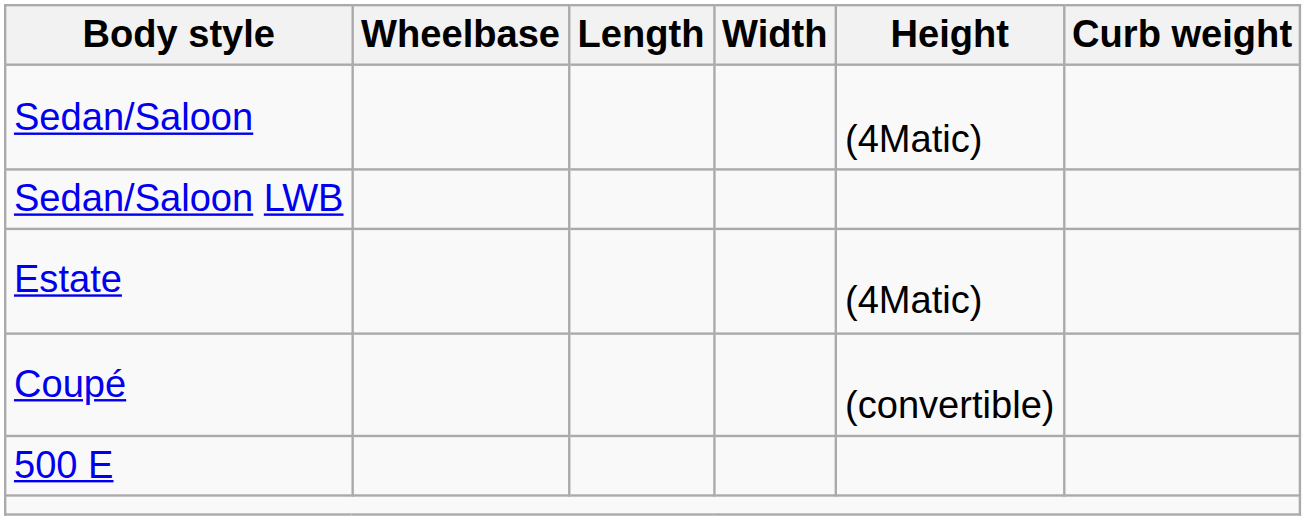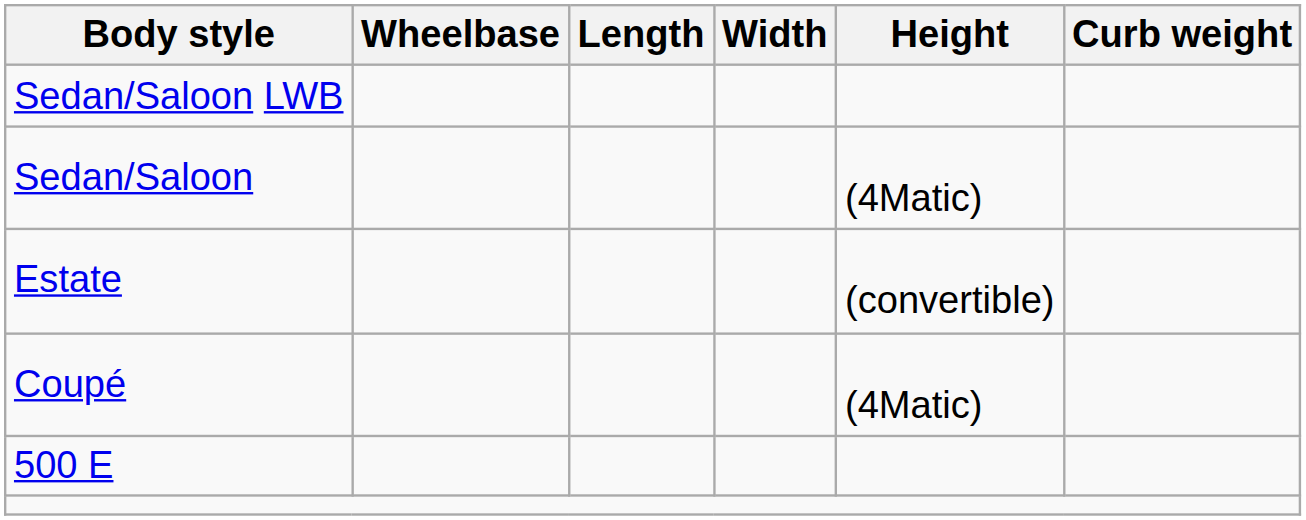rows swapped: Sedan/Saloon <-> Sedan/Saloon LWB
Estate | Height: (4Matic) -> (convertible)
Coupé | Height: (convertible) -> (4Matic)
